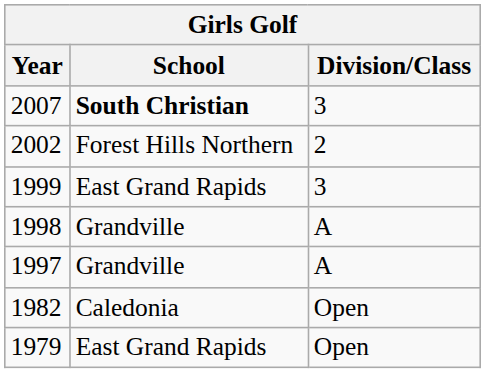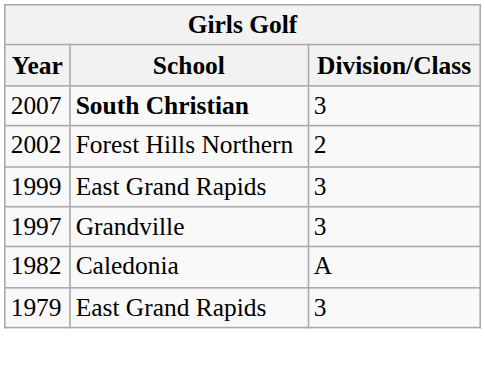- row: 1998 | Grandville | A
1997 | Division/Class: A -> 3
1982 | Division/Class: Open -> A
1979 | Division/Class: Open -> 3
